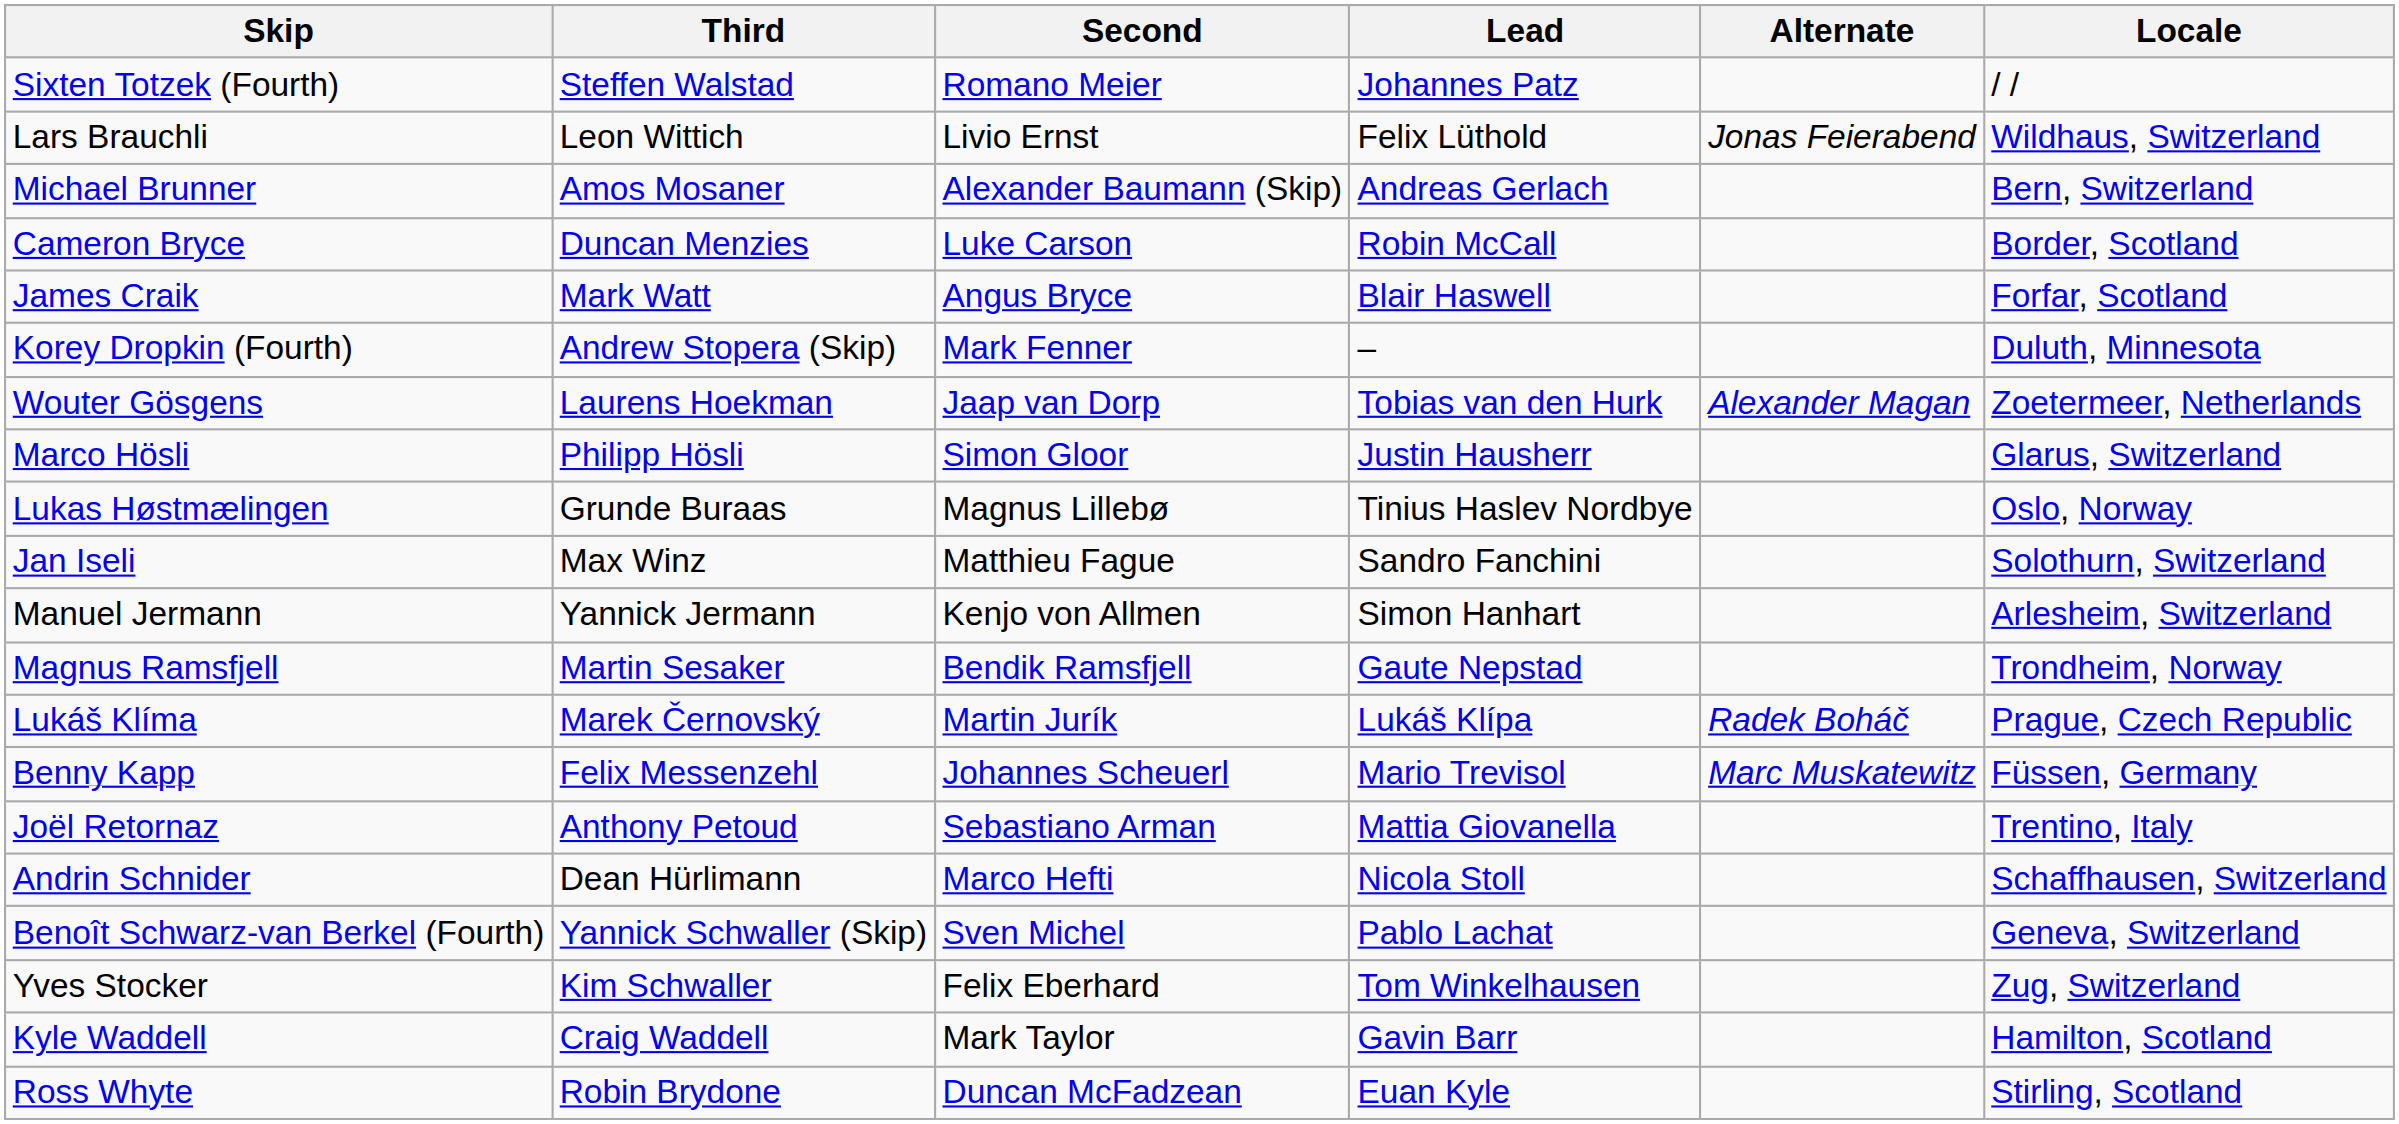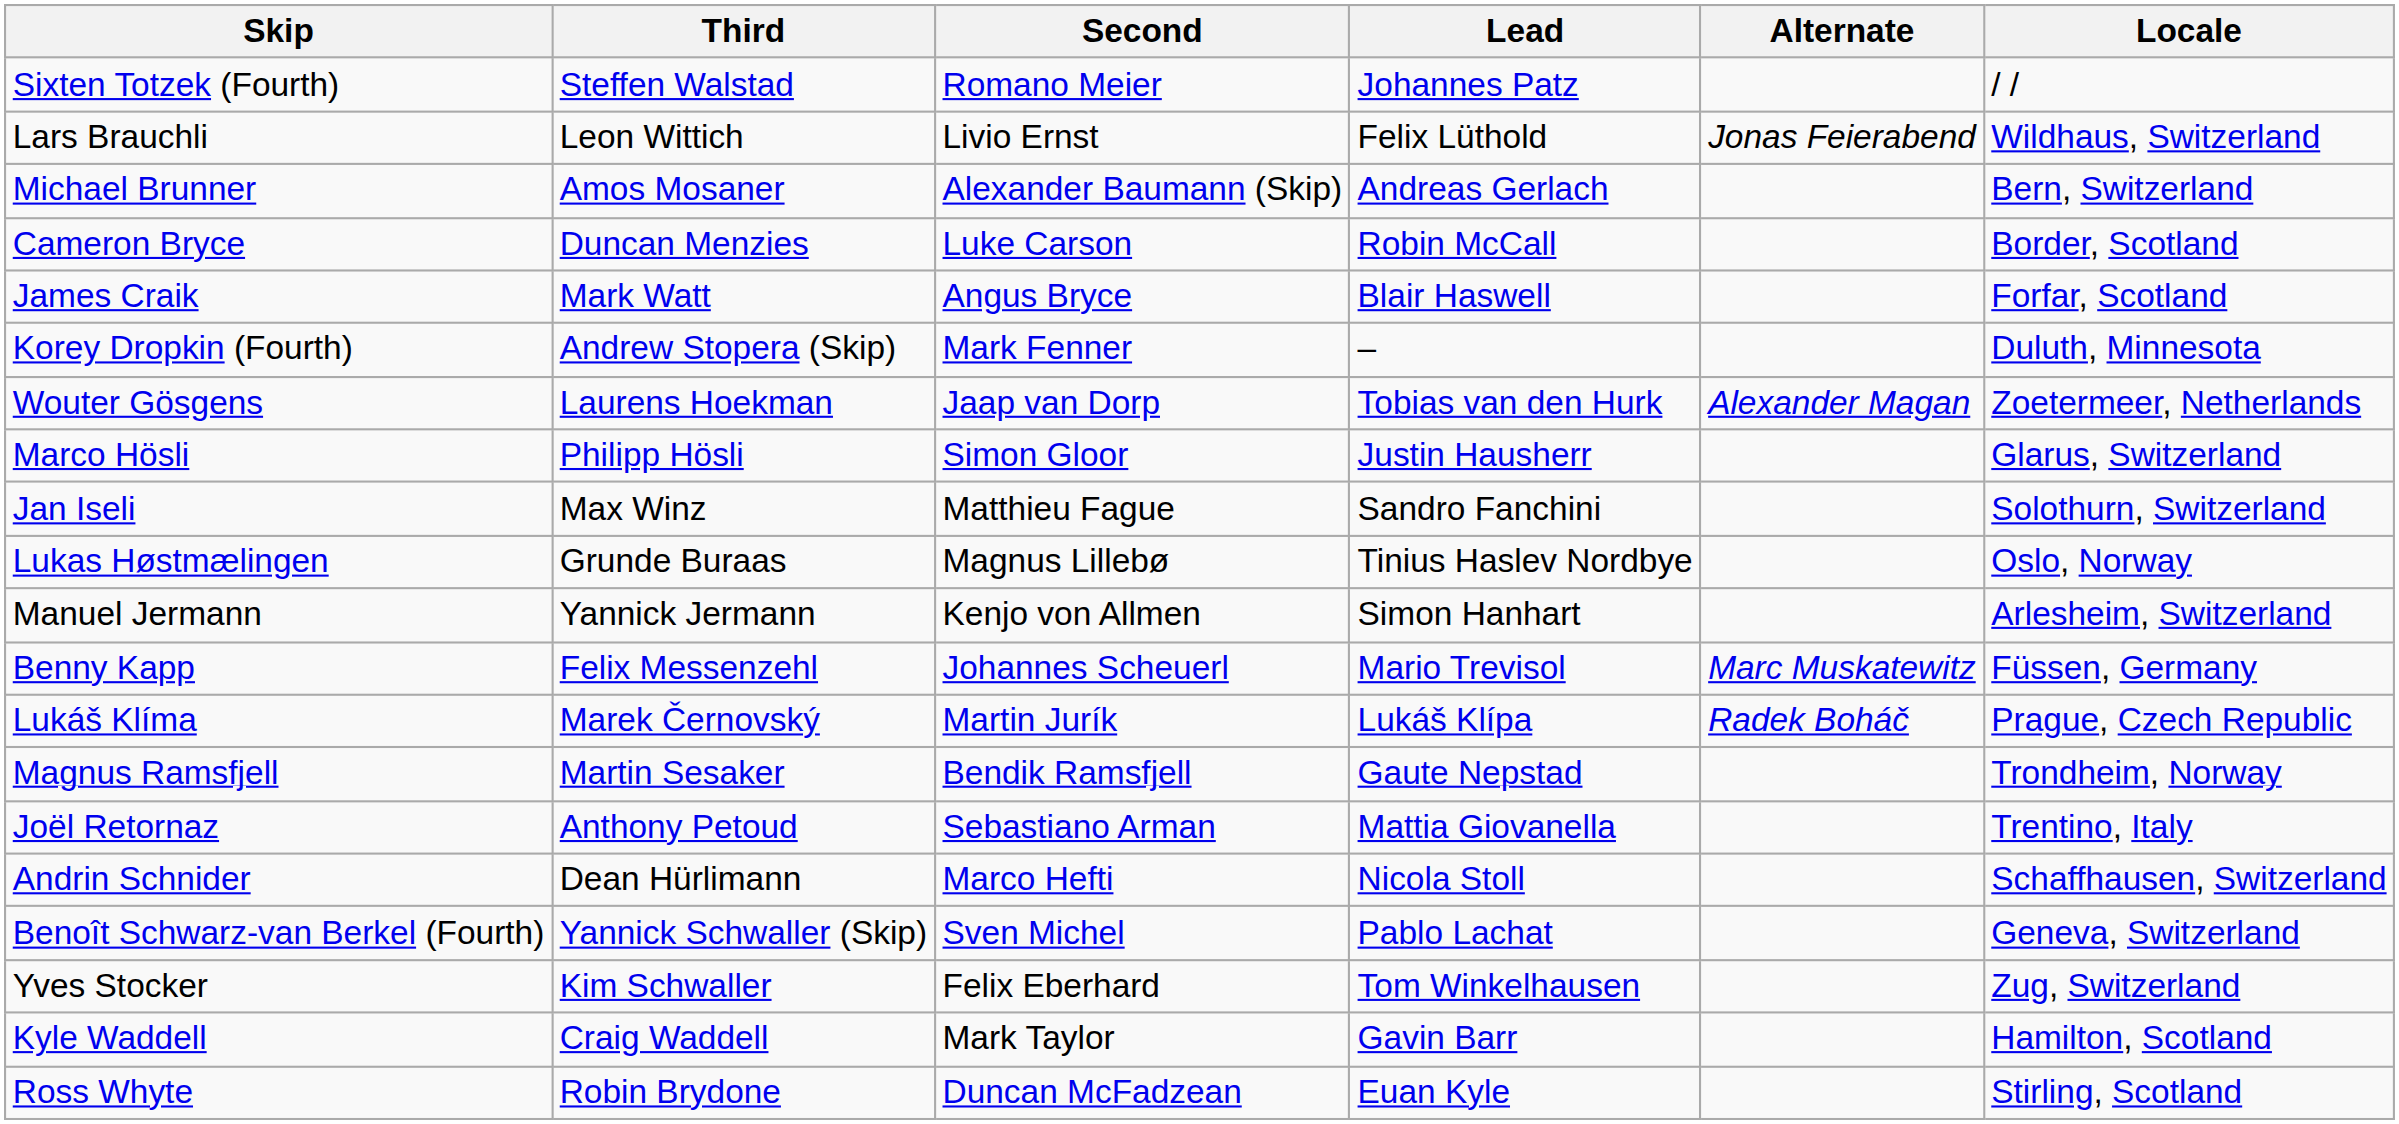rows swapped: Lukas Høstmælingen <-> Jan Iseli
rows swapped: Benny Kapp <-> Magnus Ramsfjell
